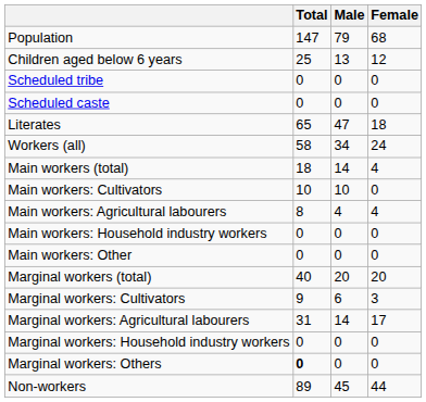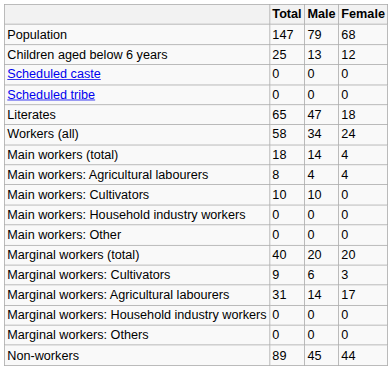rows swapped: Scheduled caste <-> Scheduled tribe
rows swapped: Main workers: Cultivators <-> Main workers: Agricultural labourers
Marginal workers: Others | Total: bold -> normal
